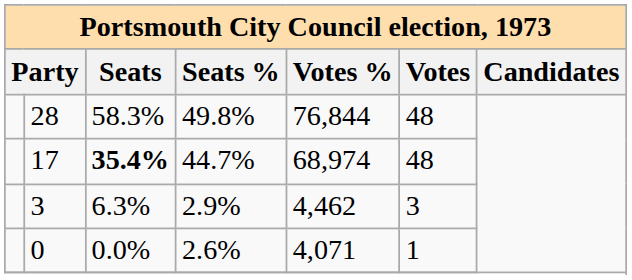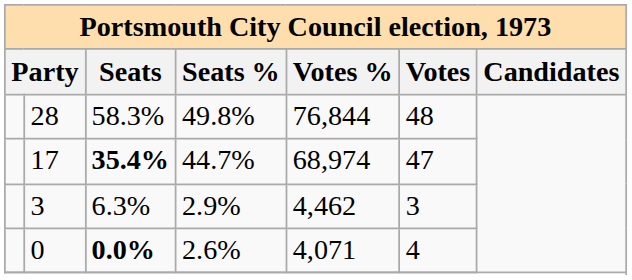17 | Votes: 48 -> 47
0 | Seats: normal -> bold
0 | Votes: 1 -> 4
